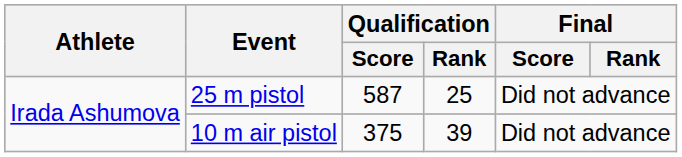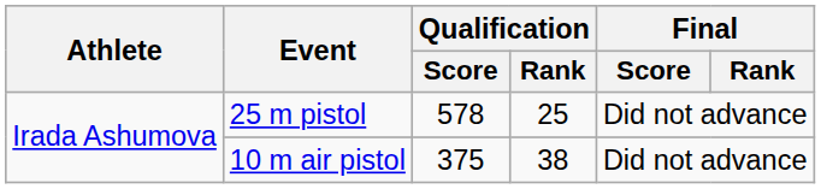25 m pistol | Qualification / Score: 587 -> 578
10 m air pistol | Qualification / Rank: 39 -> 38
